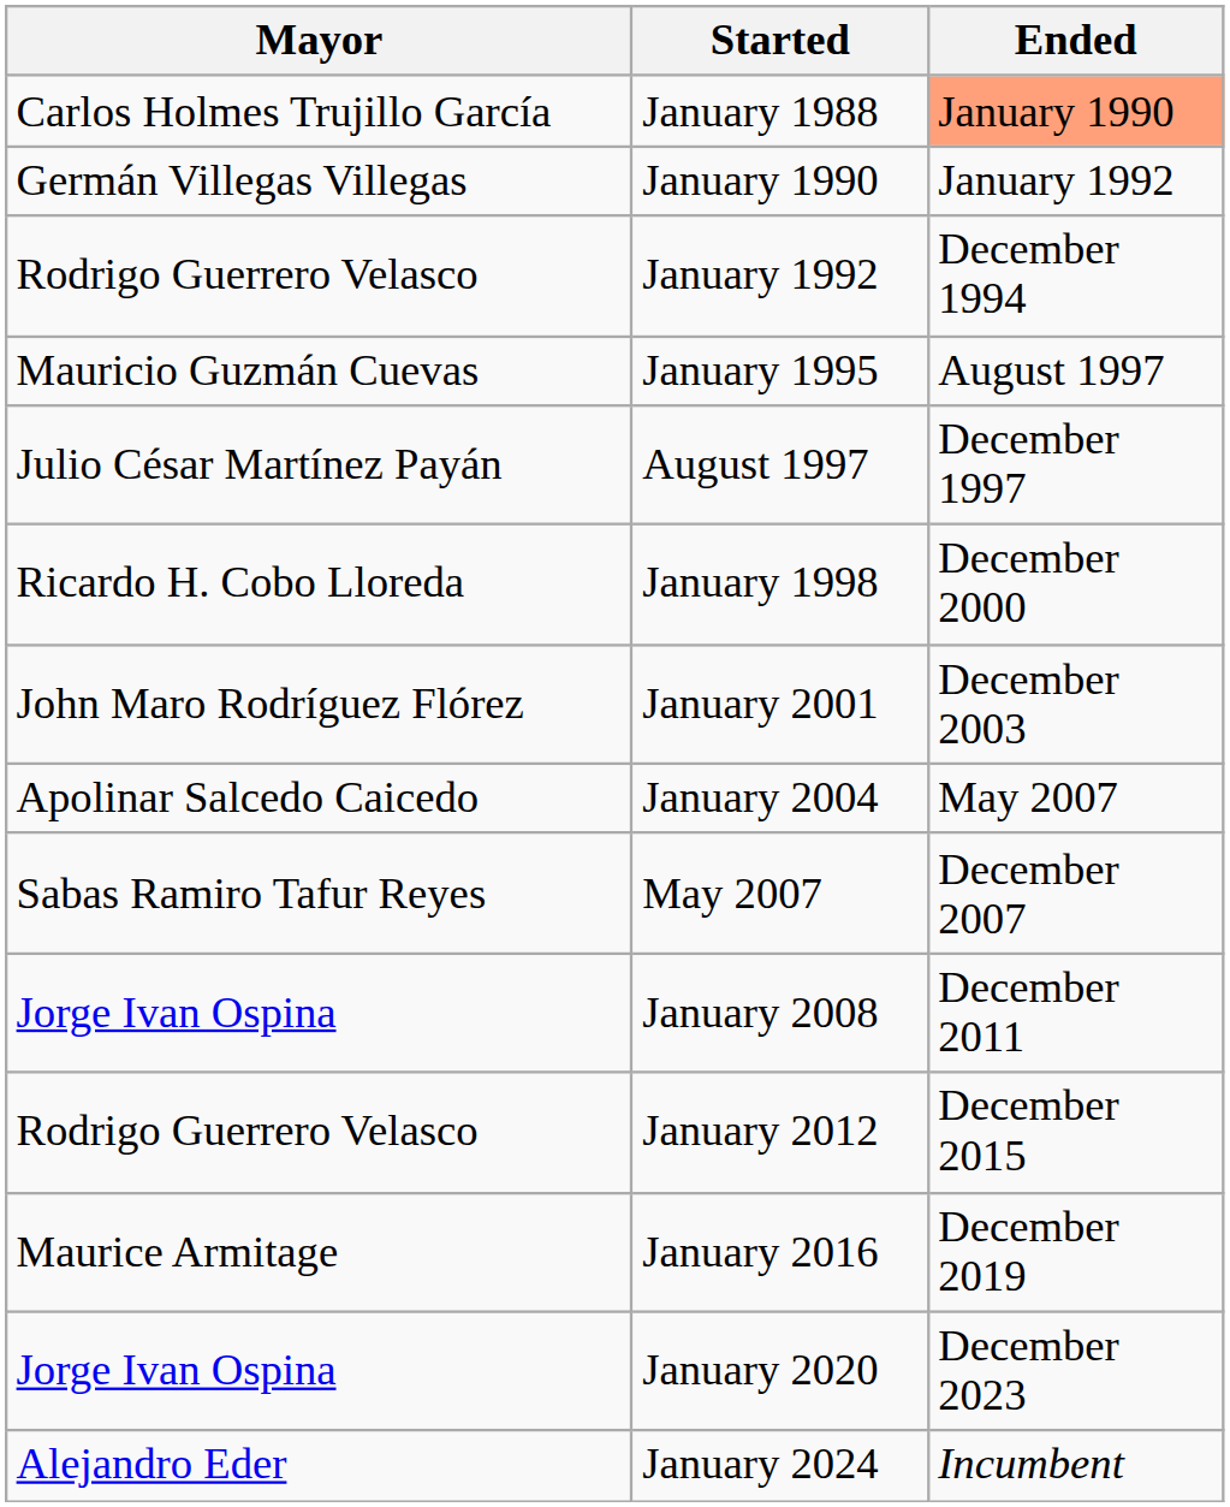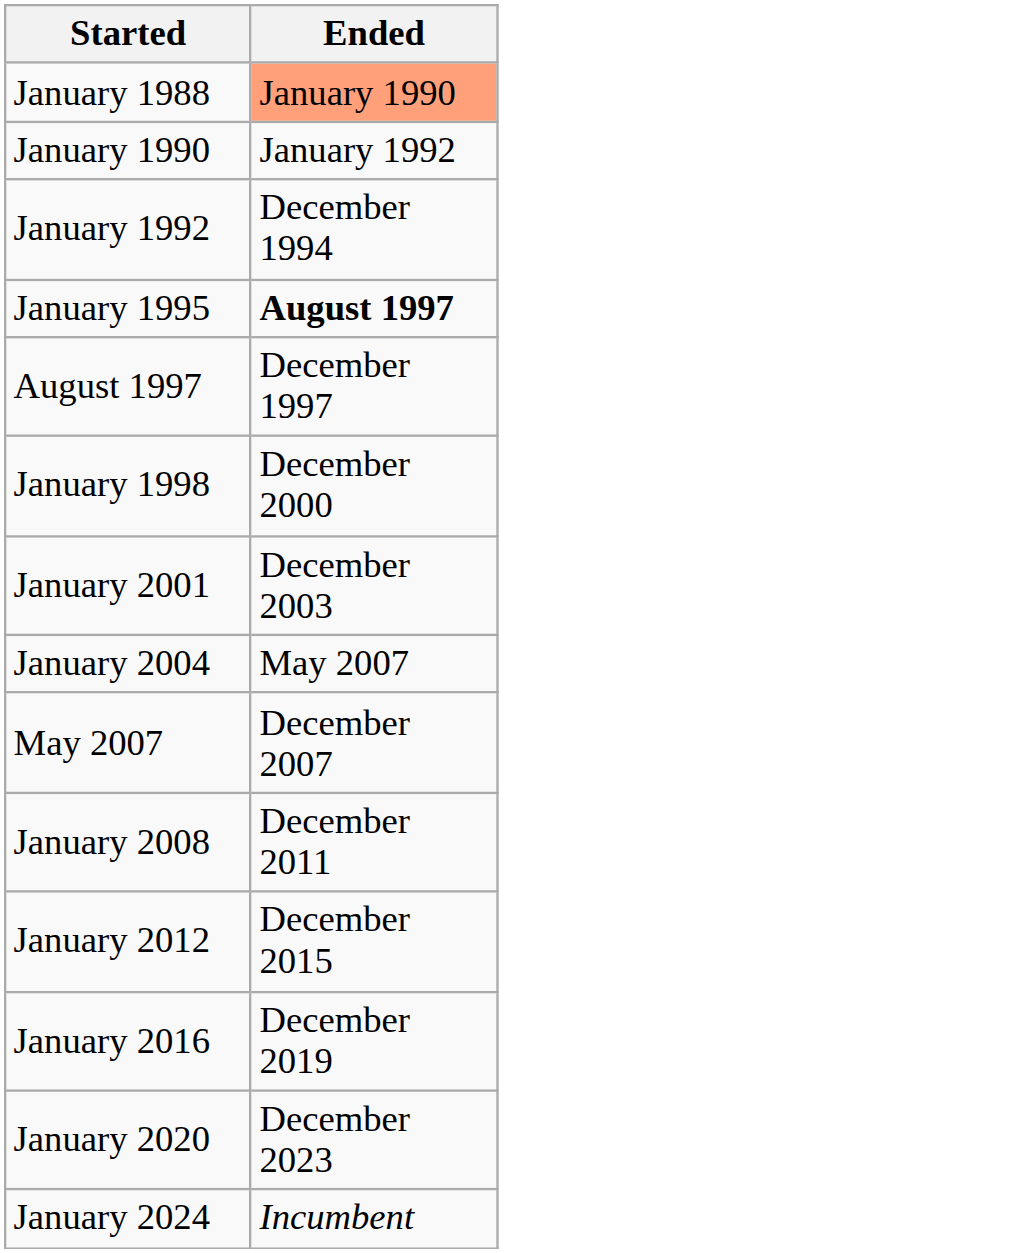- column: Mayor | Carlos Holmes Trujillo García | Germán Villegas Villegas | Rodrigo Guerrero Velasco | Mauricio Guzmán Cuevas | Julio César Martínez Payán | Ricardo H. Cobo Lloreda | John Maro Rodríguez Flórez | Apolinar Salcedo Caicedo | Sabas Ramiro Tafur Reyes | Jorge Ivan Ospina | Rodrigo Guerrero Velasco | Maurice Armitage | Jorge Ivan Ospina | Alejandro Eder
January 1995 | Ended: normal -> bold
